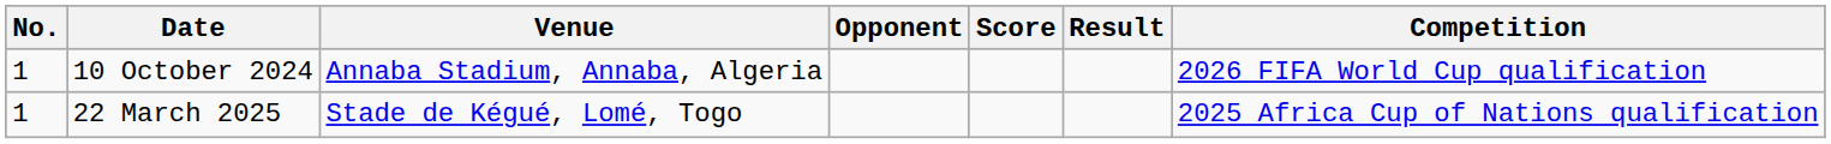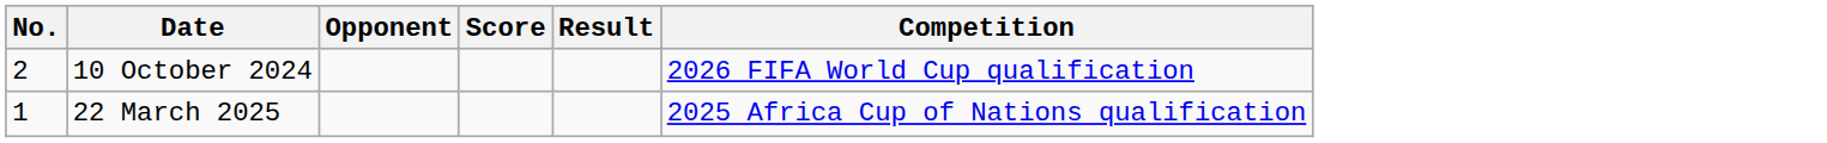- column: Venue | Annaba Stadium, Annaba, Algeria | Stade de Kégué, Lomé, Togo
10 October 2024 | No.: 1 -> 2
